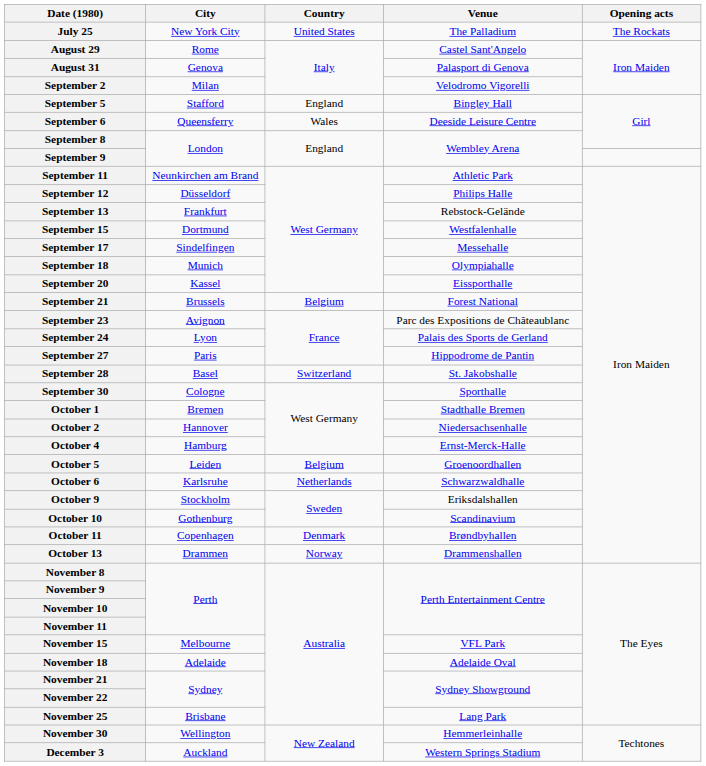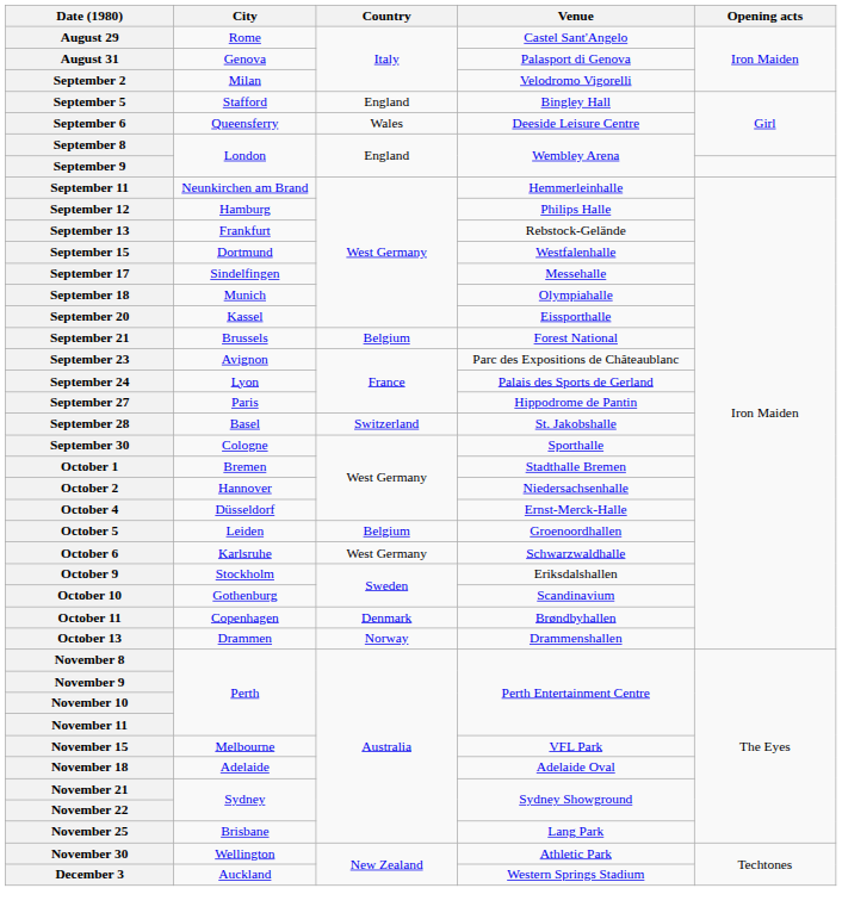- row: July 25 | New York City | United States | The Palladium | The Rockats
September 11 | Venue: Athletic Park -> Hemmerleinhalle
September 12 | City: Düsseldorf -> Hamburg
October 4 | City: Hamburg -> Düsseldorf
October 6 | Country: Netherlands -> West Germany
November 30 | Venue: Hemmerleinhalle -> Athletic Park
